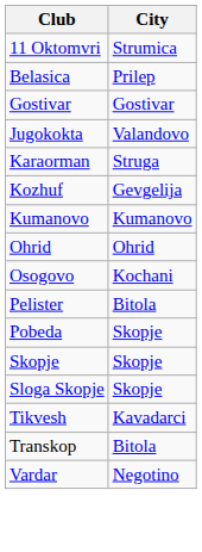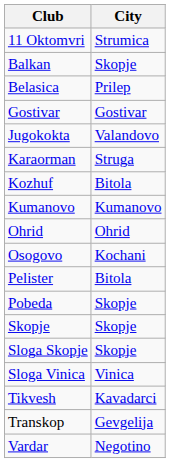+ row: Balkan | Skopje
Kozhuf | City: Gevgelija -> Bitola
+ row: Sloga Vinica | Vinica
Transkop | City: Bitola -> Gevgelija
